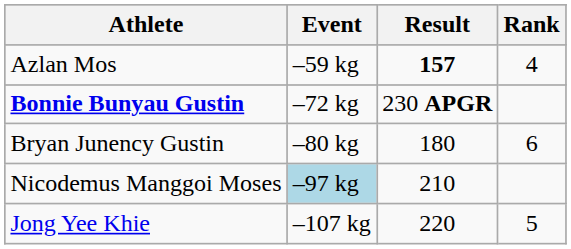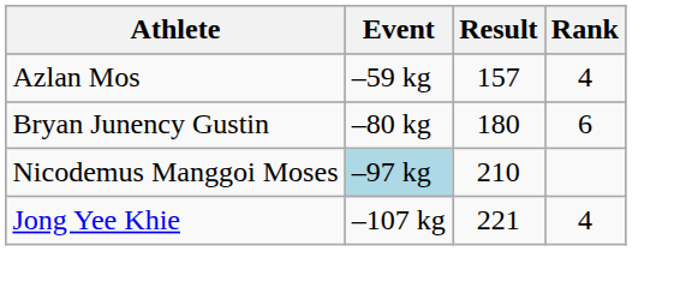Azlan Mos | Result: bold -> normal
- row: Bonnie Bunyau Gustin | –72 kg | 230 APGR
Jong Yee Khie | Result: 220 -> 221
Jong Yee Khie | Rank: 5 -> 4
